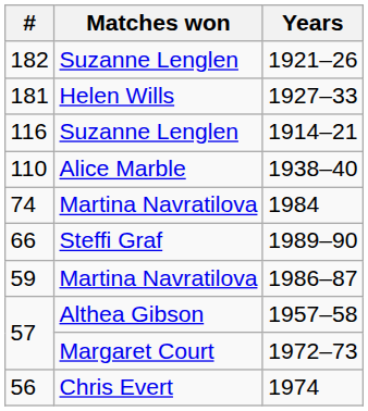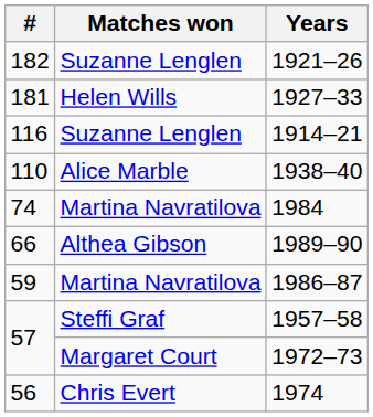1989–90 | Matches won: Steffi Graf -> Althea Gibson
1957–58 | Matches won: Althea Gibson -> Steffi Graf
